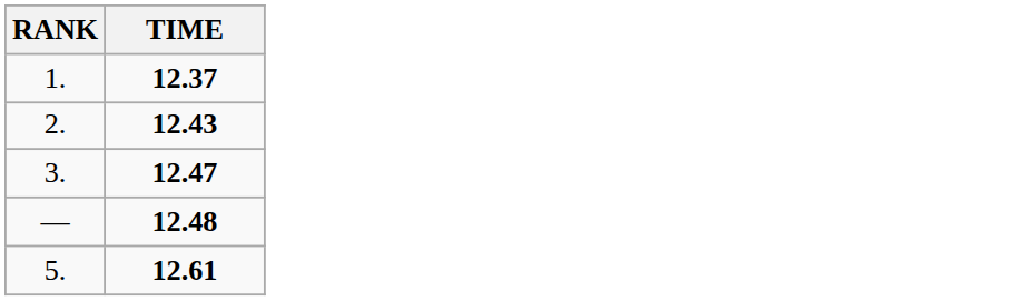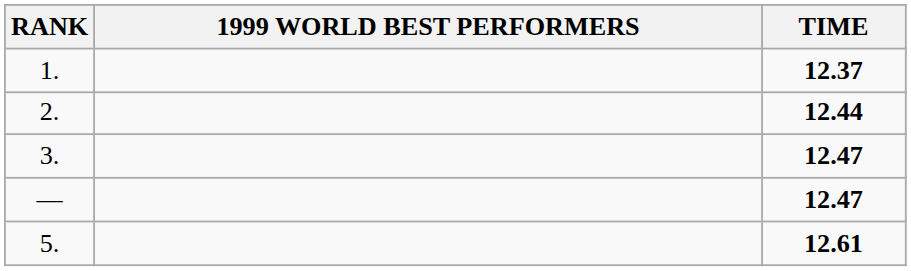+ column: 1999 WORLD BEST PERFORMERS
2. | TIME: 12.43 -> 12.44
— | TIME: 12.48 -> 12.47
